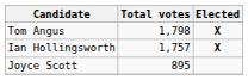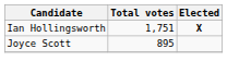- row: Tom Angus | 1,798 | X
Ian Hollingsworth | Total votes: 1,757 -> 1,751
